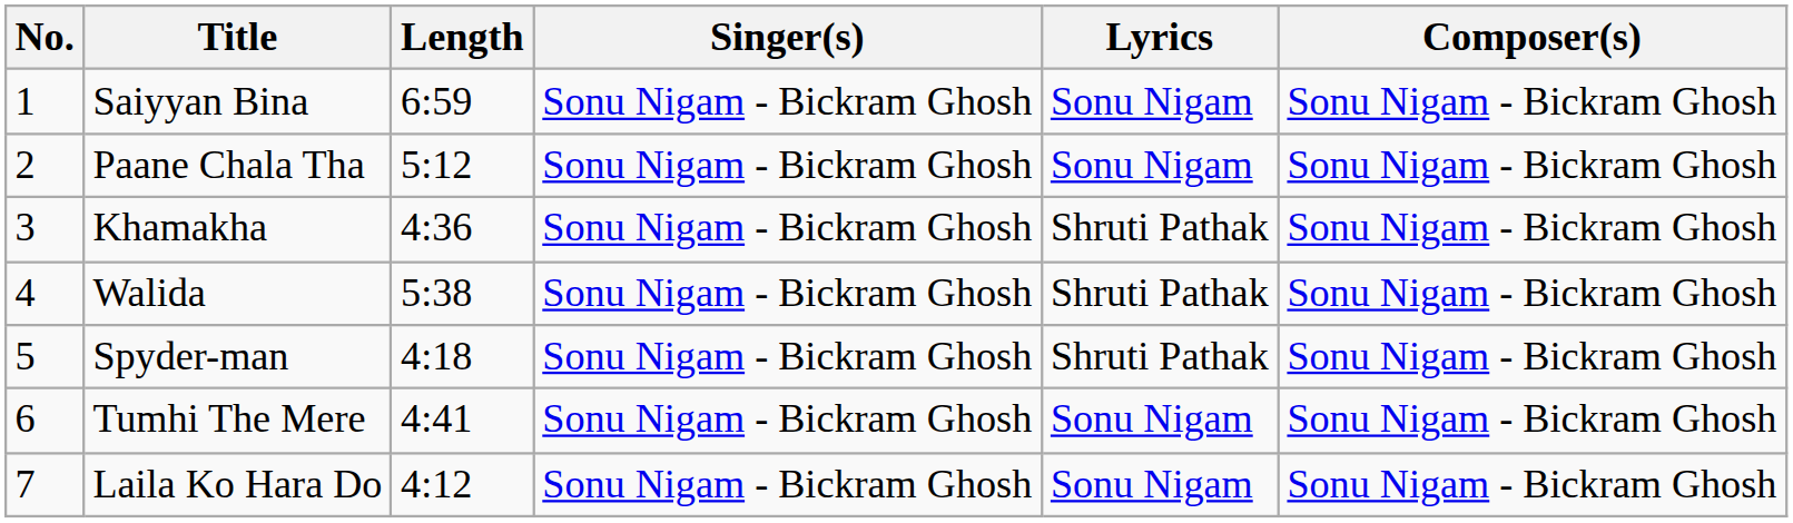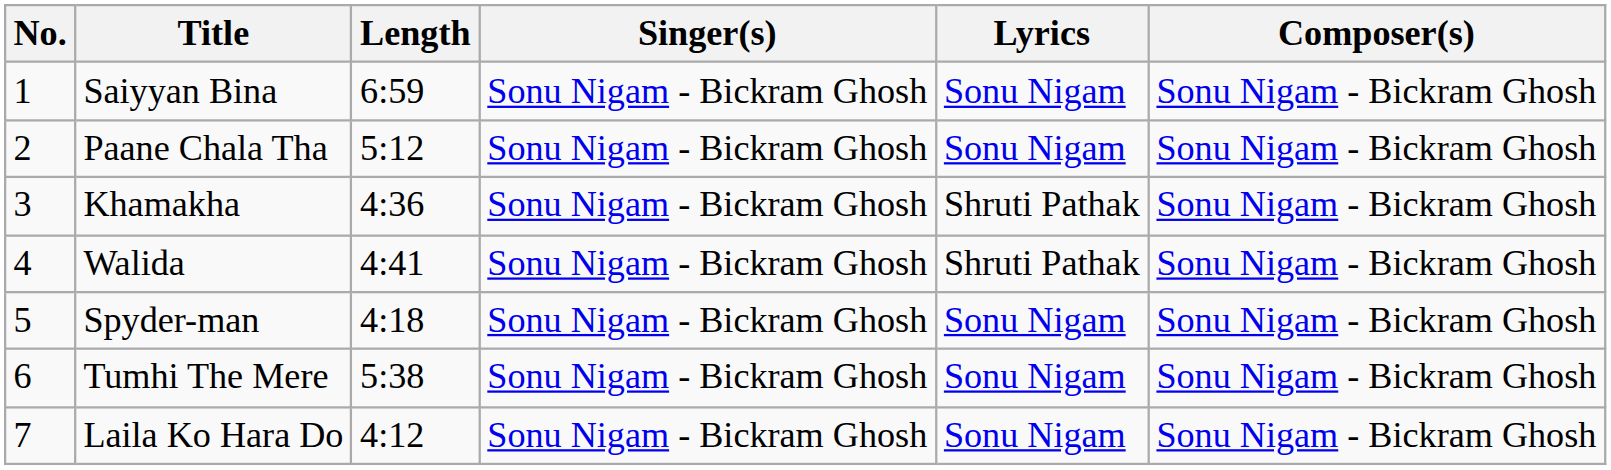Walida | Length: 5:38 -> 4:41
Spyder-man | Lyrics: Shruti Pathak -> Sonu Nigam
Tumhi The Mere | Length: 4:41 -> 5:38
